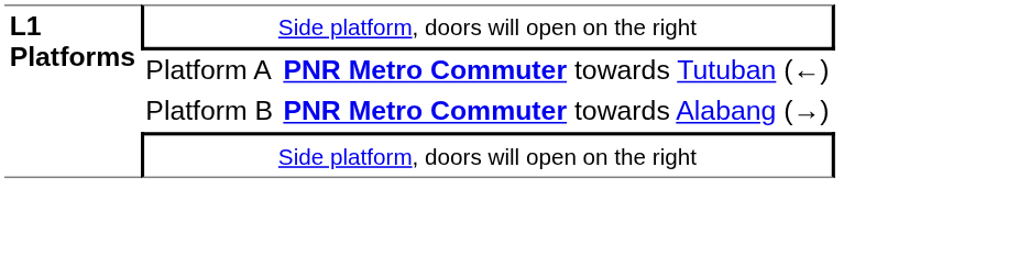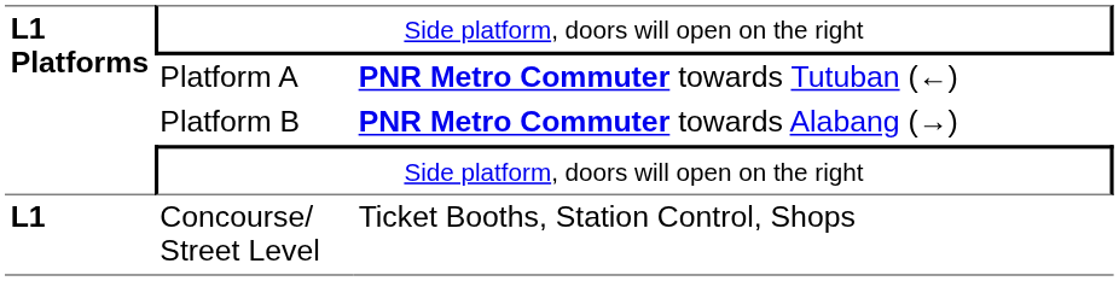+ row: L1 | Concourse/ Street Level | Ticket Booths, Station Control, Shops
